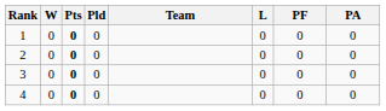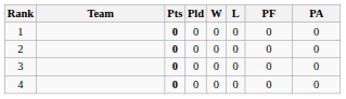columns swapped: Team <-> W
